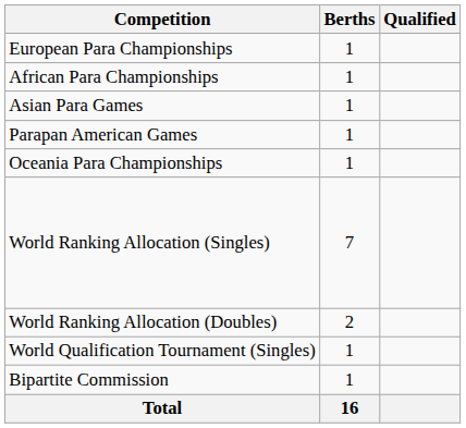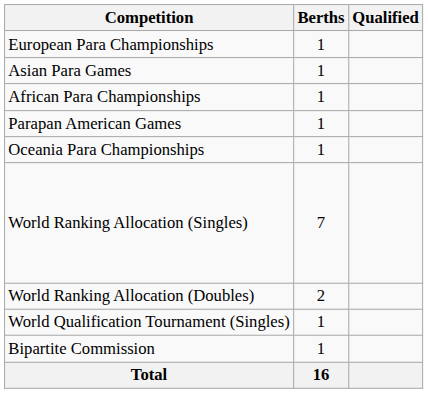rows swapped: African Para Championships <-> Asian Para Games
